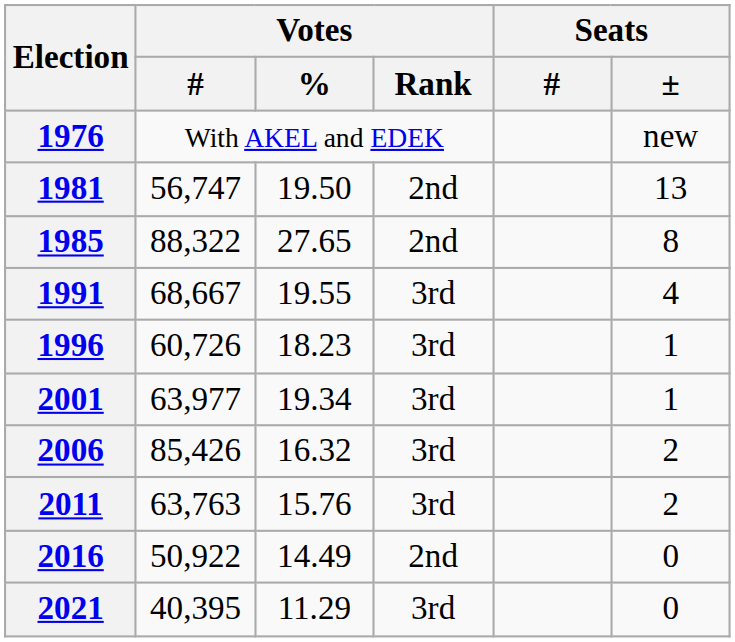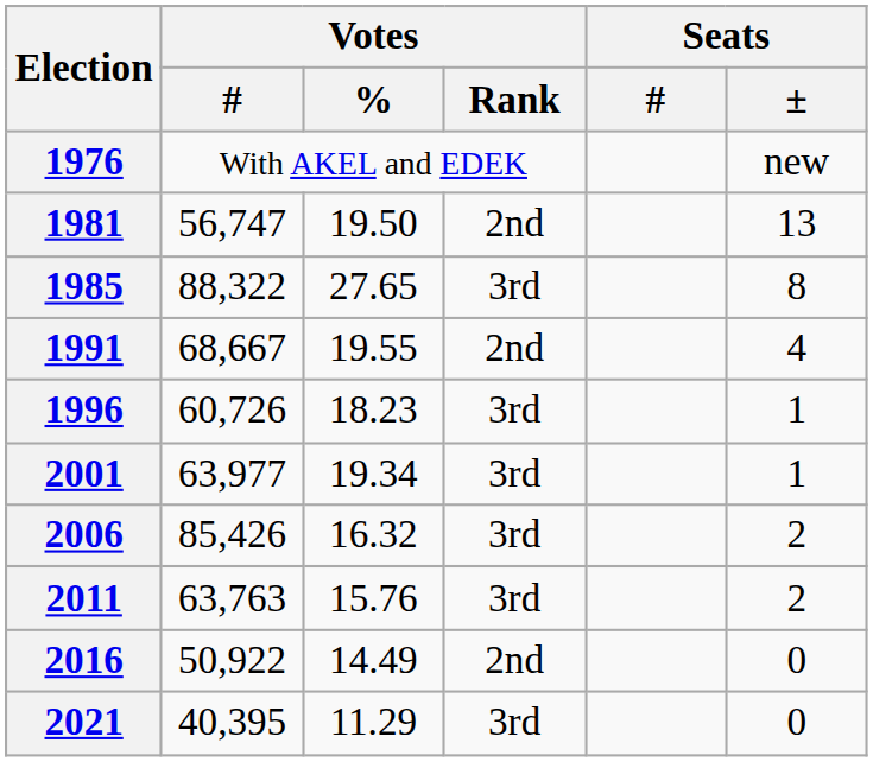1985 | Votes / Rank: 2nd -> 3rd
1991 | Votes / Rank: 3rd -> 2nd
